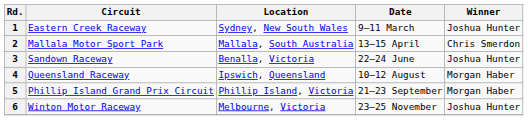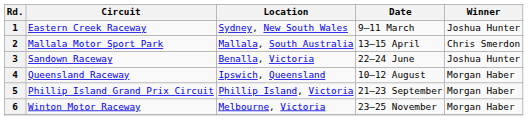6 | Winner: Joshua Hunter -> Morgan Haber
